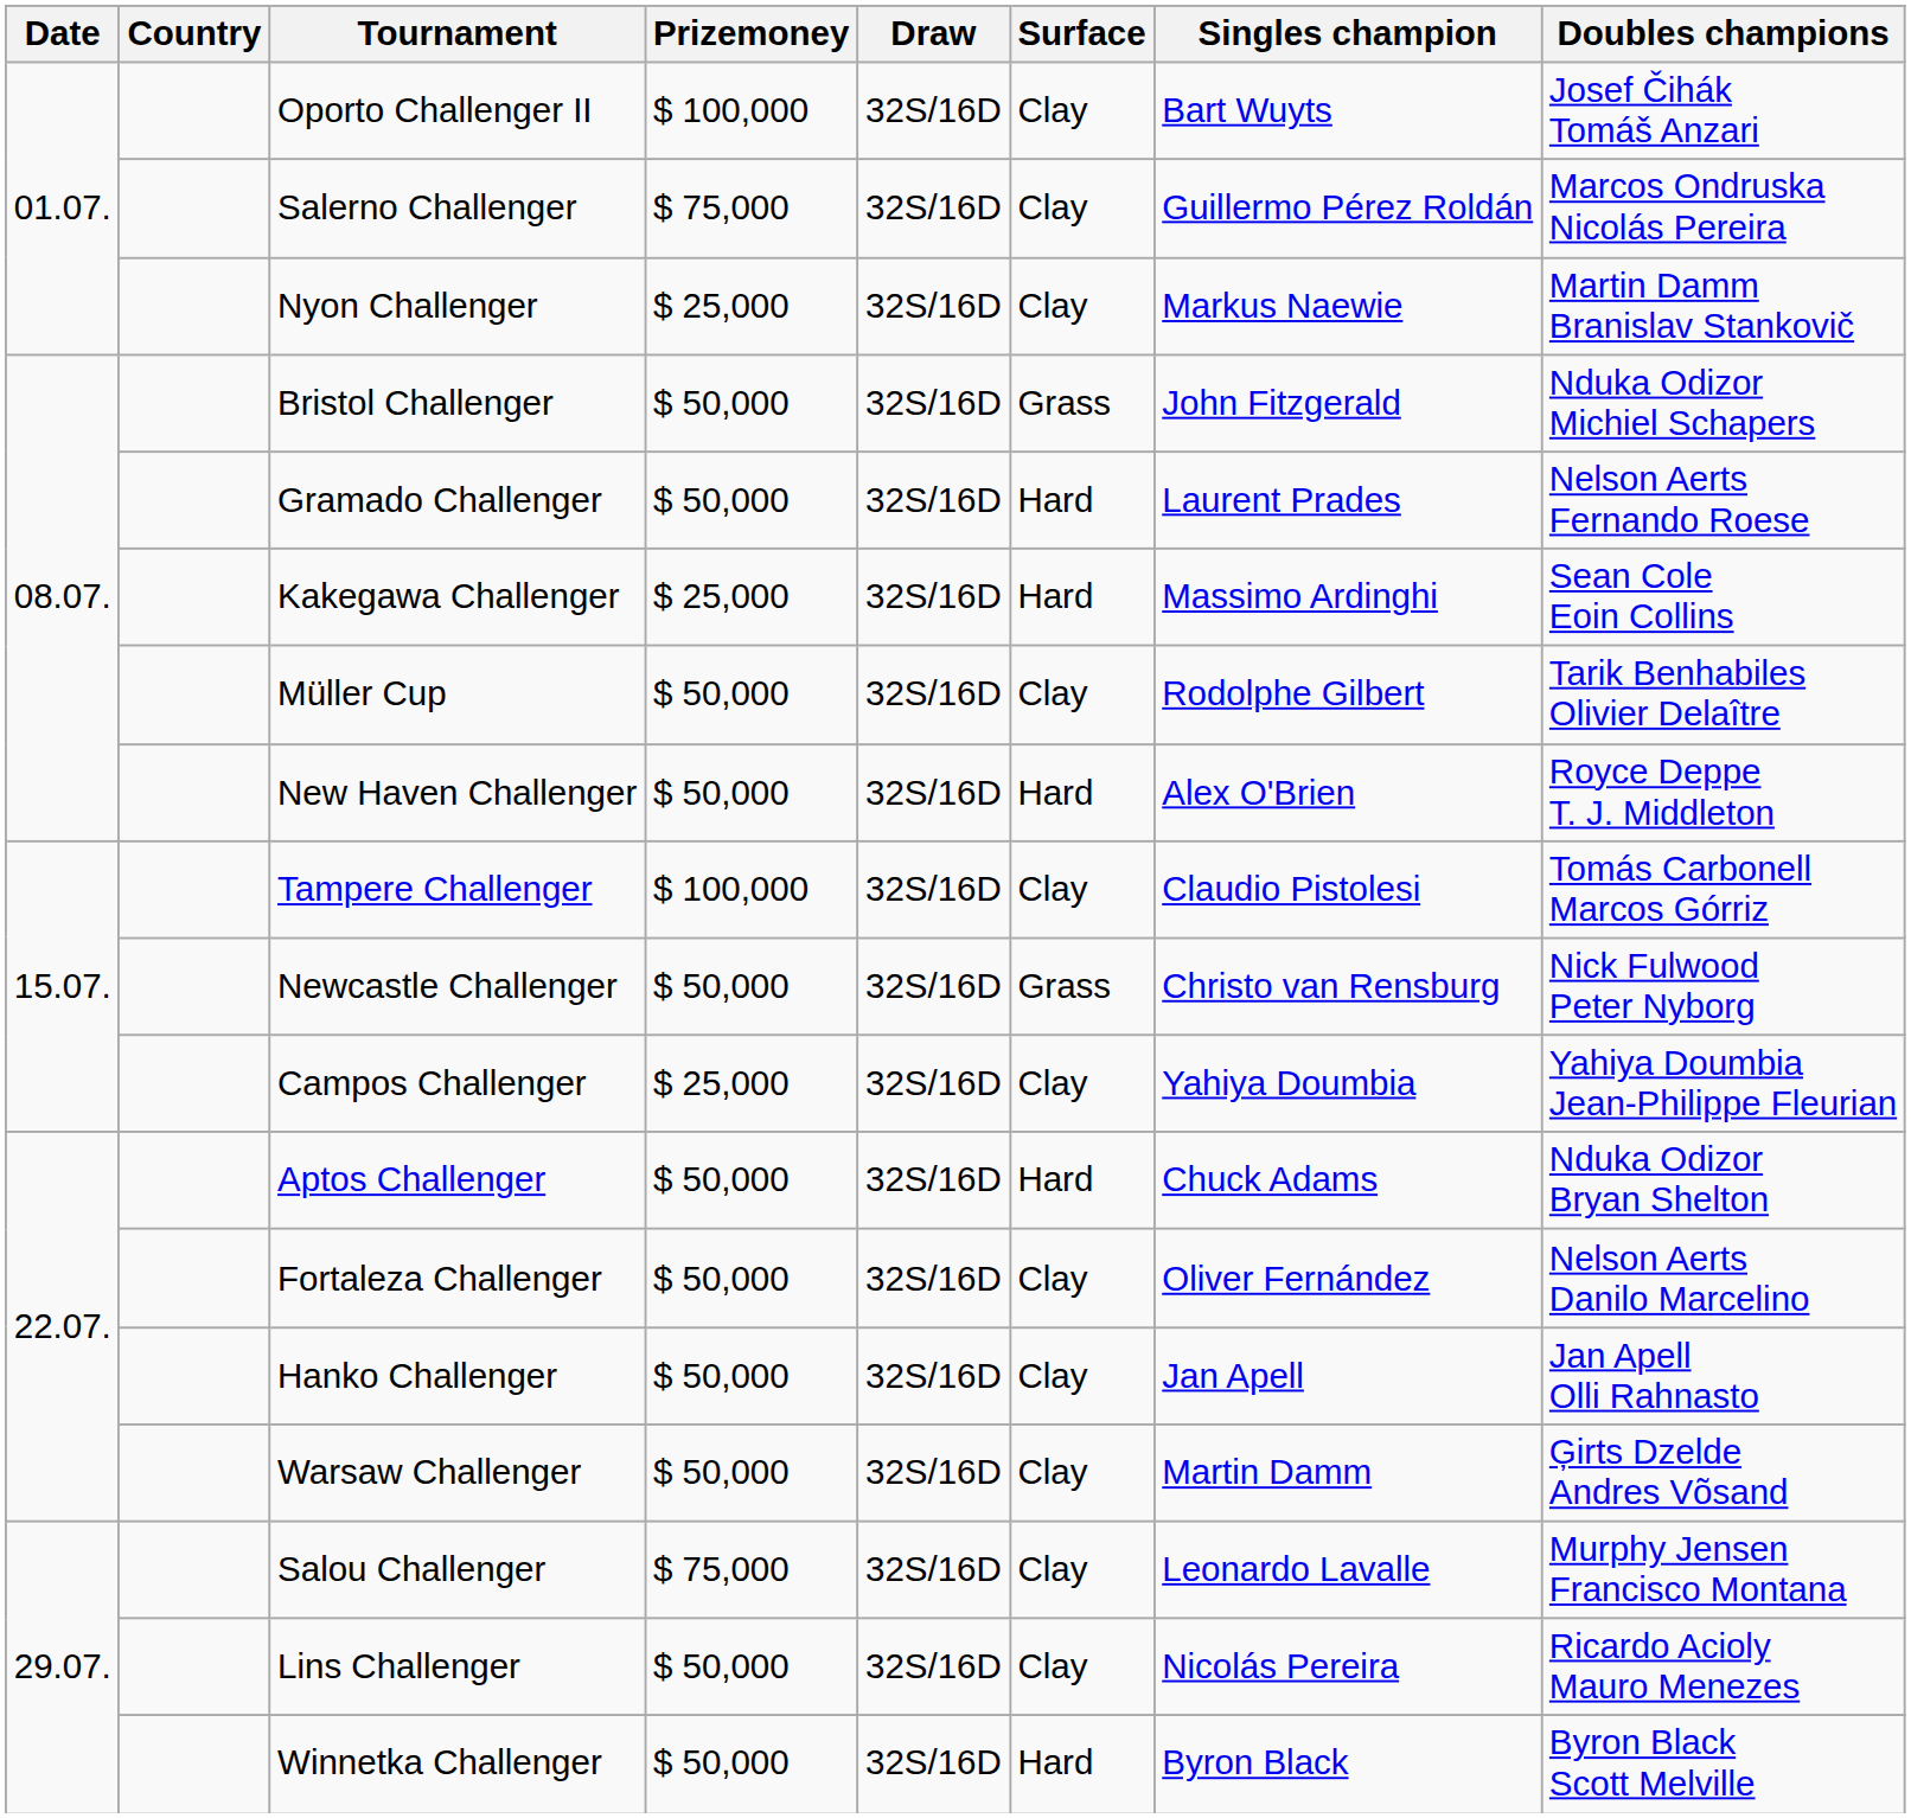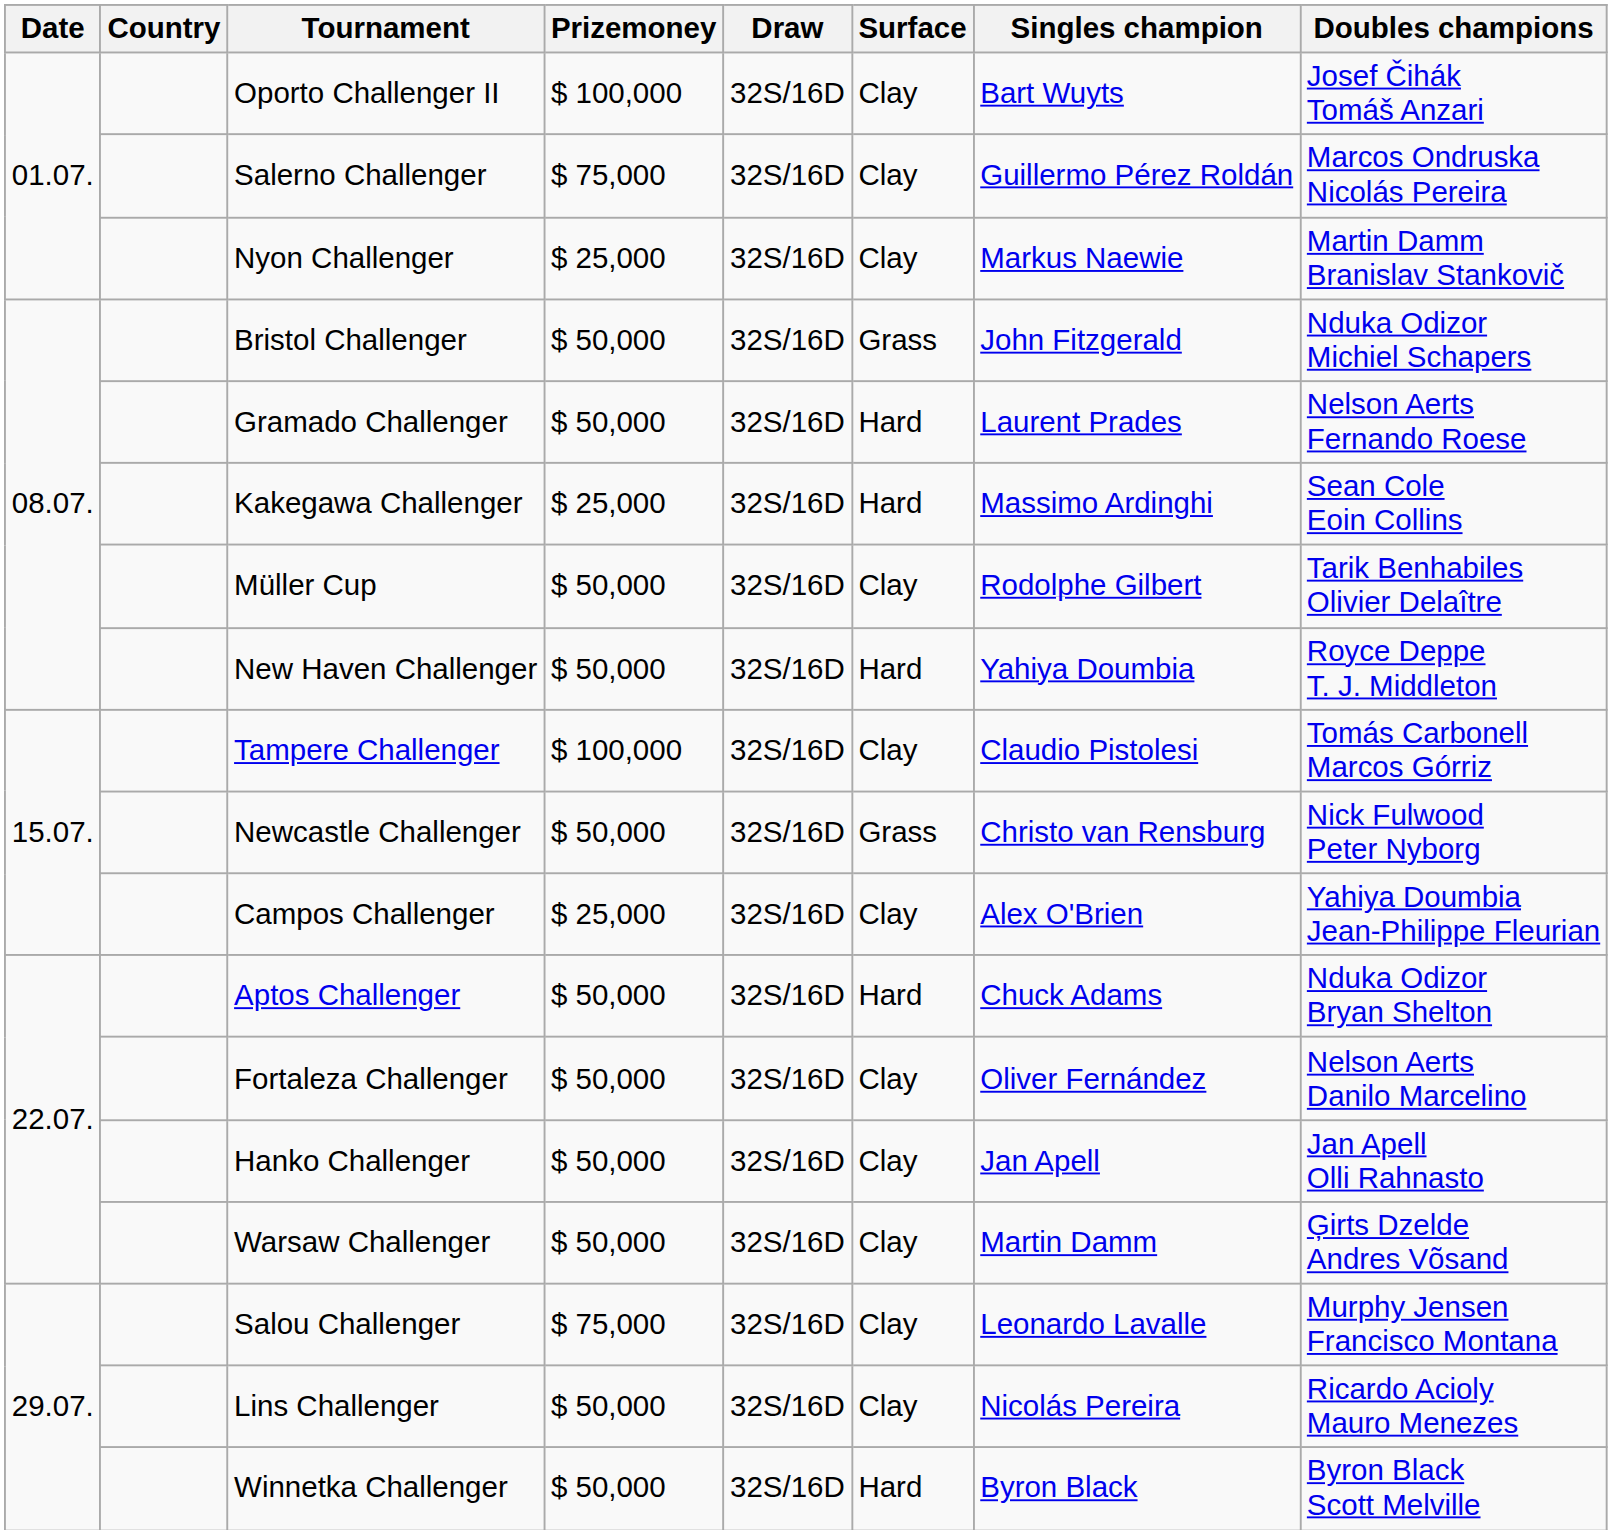New Haven Challenger | Singles champion: Alex O'Brien -> Yahiya Doumbia
Campos Challenger | Singles champion: Yahiya Doumbia -> Alex O'Brien
